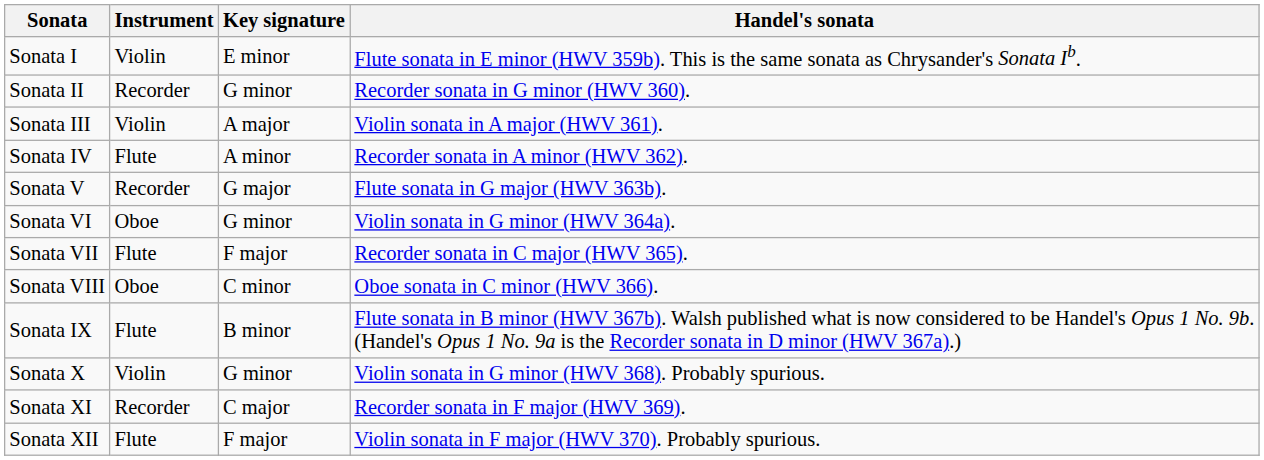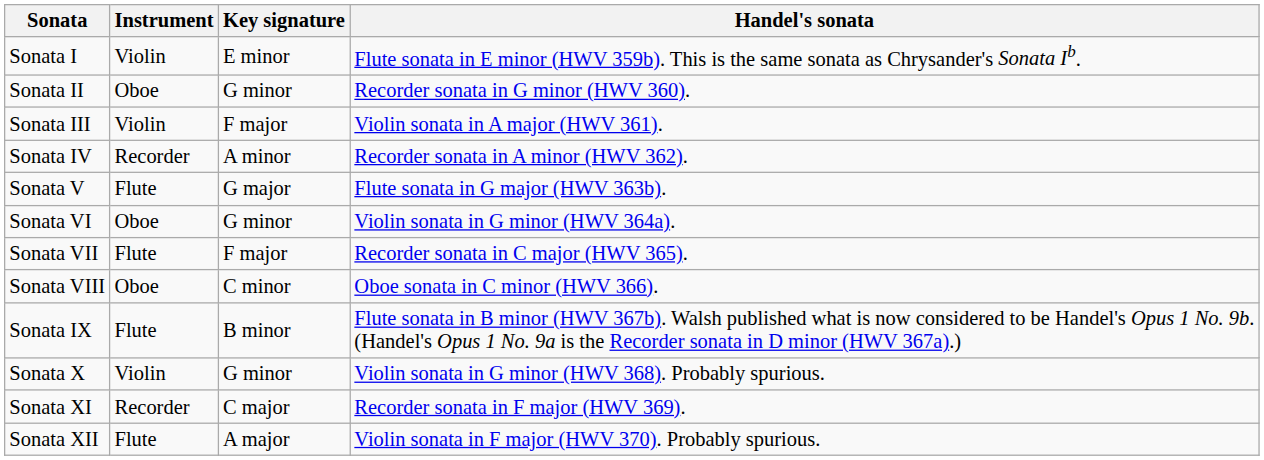Sonata II | Instrument: Recorder -> Oboe
Sonata III | Key signature: A major -> F major
Sonata IV | Instrument: Flute -> Recorder
Sonata V | Instrument: Recorder -> Flute
Sonata XII | Key signature: F major -> A major
